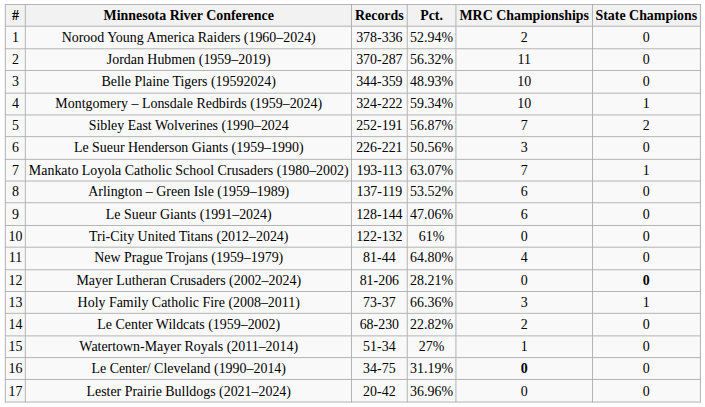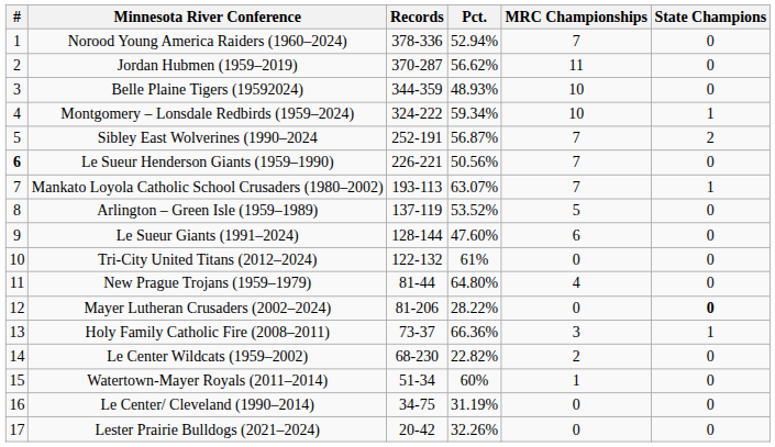Norood Young America Raiders (1960–2024) | MRC Championships: 2 -> 7
Jordan Hubmen (1959–2019) | Pct.: 56.32% -> 56.62%
Le Sueur Henderson Giants (1959–1990) | #: normal -> bold
Le Sueur Henderson Giants (1959–1990) | MRC Championships: 3 -> 7
Arlington – Green Isle (1959–1989) | MRC Championships: 6 -> 5
Le Sueur Giants (1991–2024) | Pct.: 47.06% -> 47.60%
Mayer Lutheran Crusaders (2002–2024) | Pct.: 28.21% -> 28.22%
Watertown-Mayer Royals (2011–2014) | Pct.: 27% -> 60%
Le Center/ Cleveland (1990–2014) | MRC Championships: bold -> normal
Lester Prairie Bulldogs (2021–2024) | Pct.: 36.96% -> 32.26%
